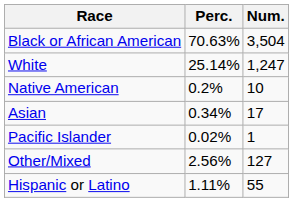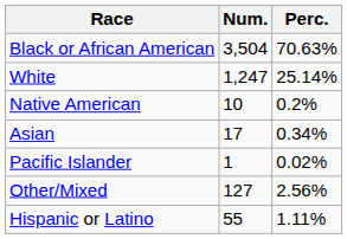columns swapped: Num. <-> Perc.
